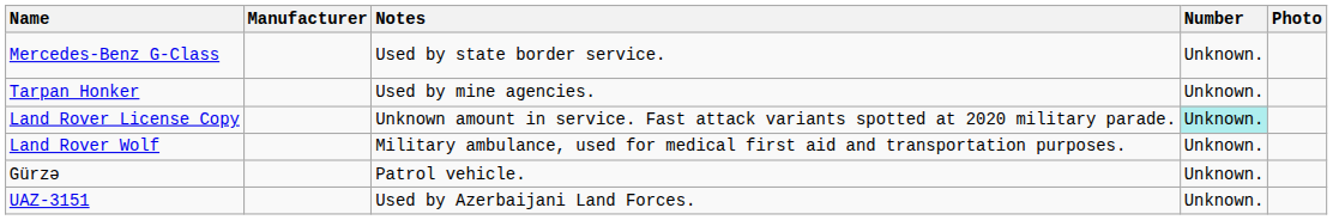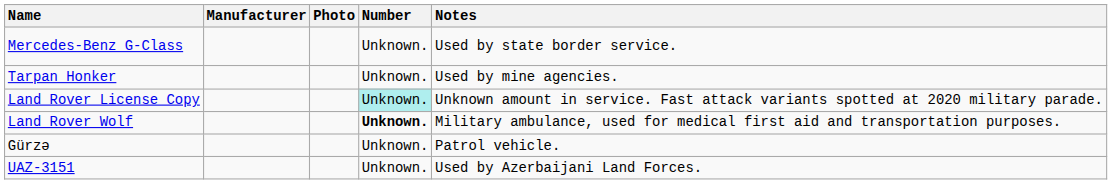columns swapped: Photo <-> Notes
Land Rover Wolf | Number: normal -> bold
